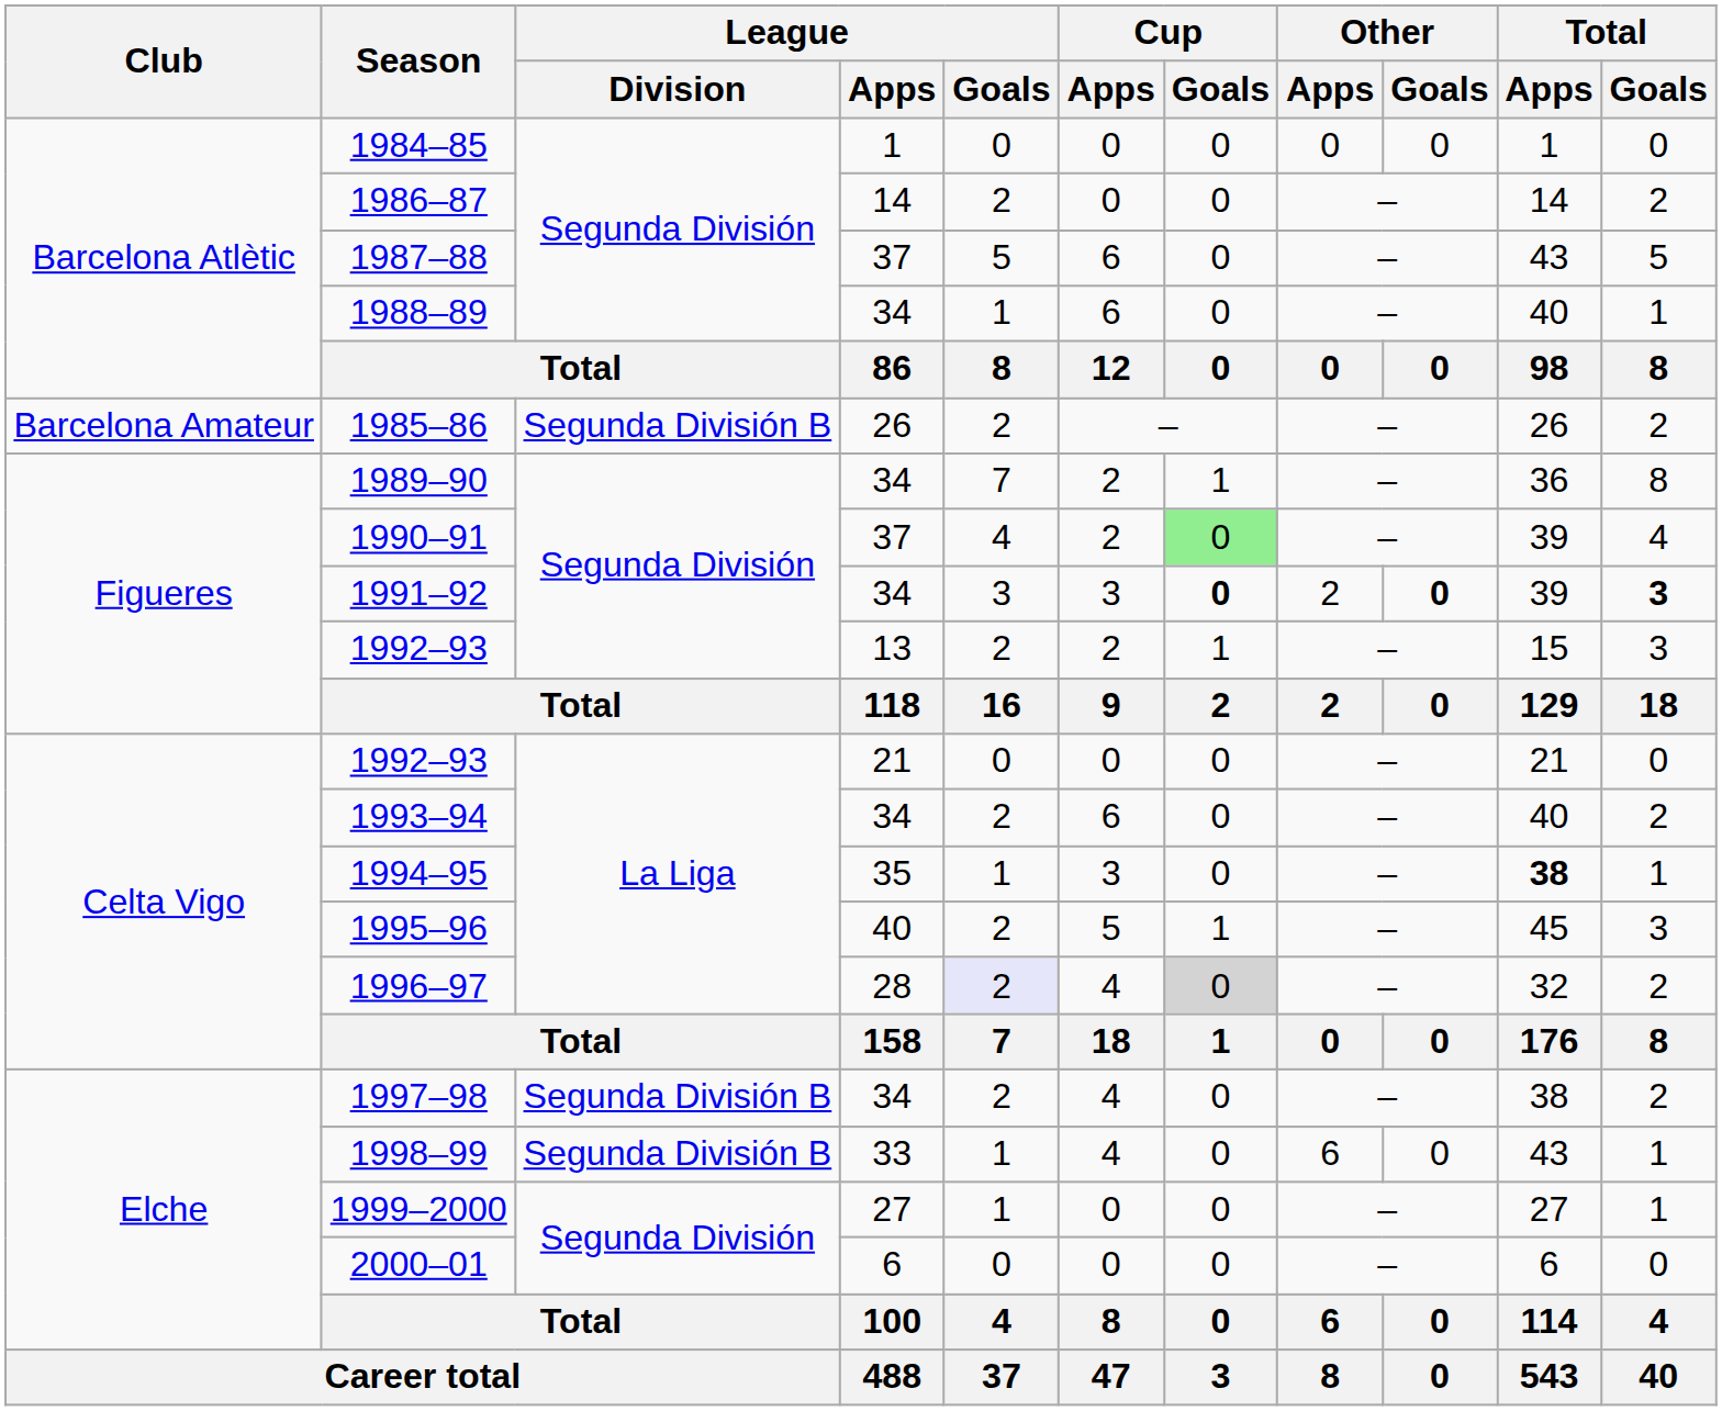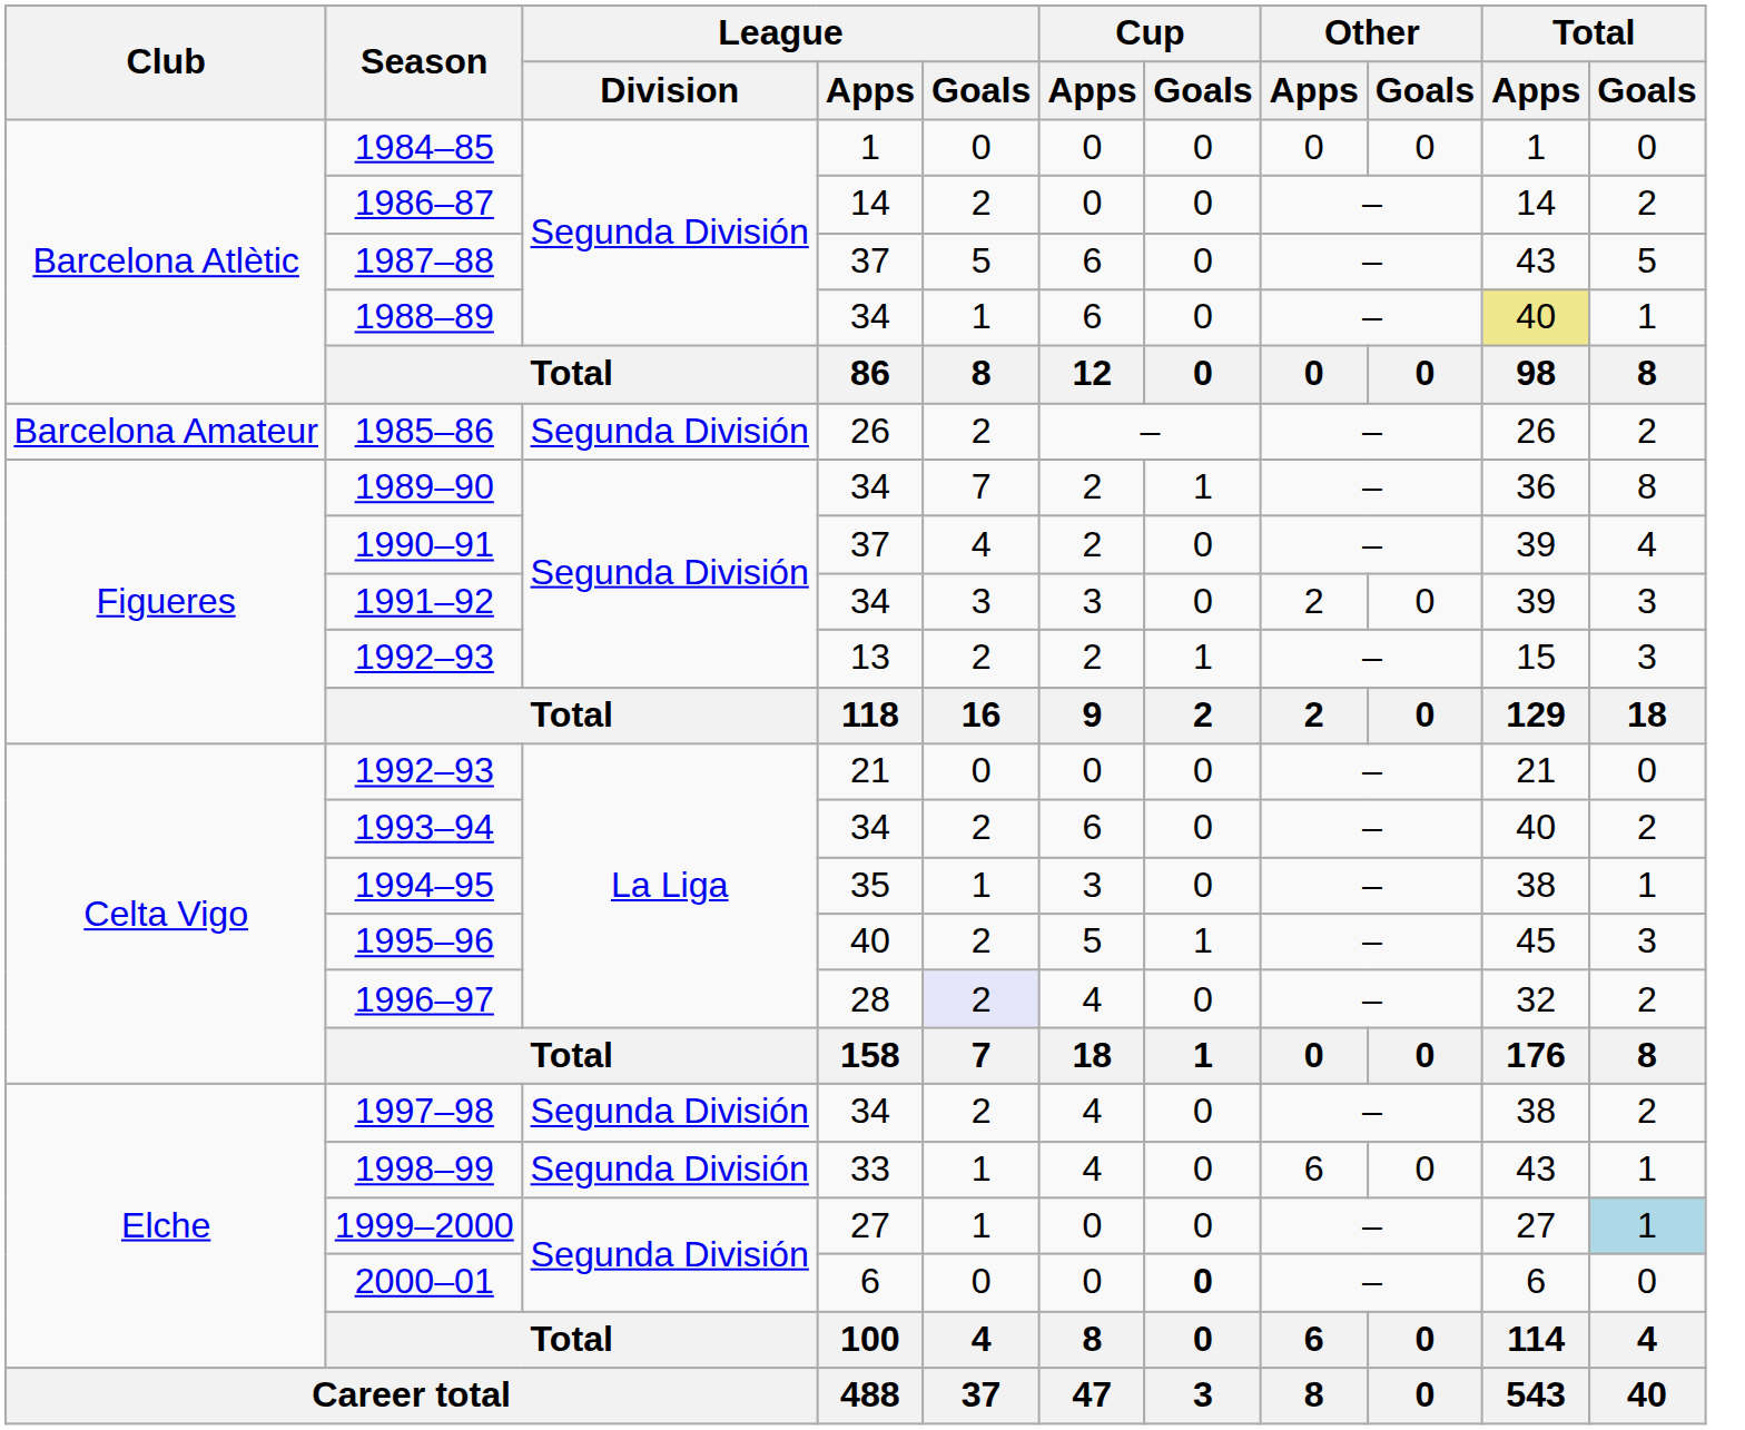1988–89 | Total / Apps: no background -> khaki background
1985–86 | League / Division: Segunda División B -> Segunda División
1990–91 | Cup / Goals: lightgreen background -> no background
1991–92 | Cup / Goals: bold -> normal
1991–92 | Other / Goals: bold -> normal
1991–92 | Total / Goals: bold -> normal
1994–95 | Total / Apps: bold -> normal
1996–97 | Cup / Goals: lightgrey background -> no background
1997–98 | League / Division: Segunda División B -> Segunda División
1998–99 | League / Division: Segunda División B -> Segunda División
1999–2000 | Total / Goals: no background -> lightblue background
2000–01 | Cup / Goals: normal -> bold
